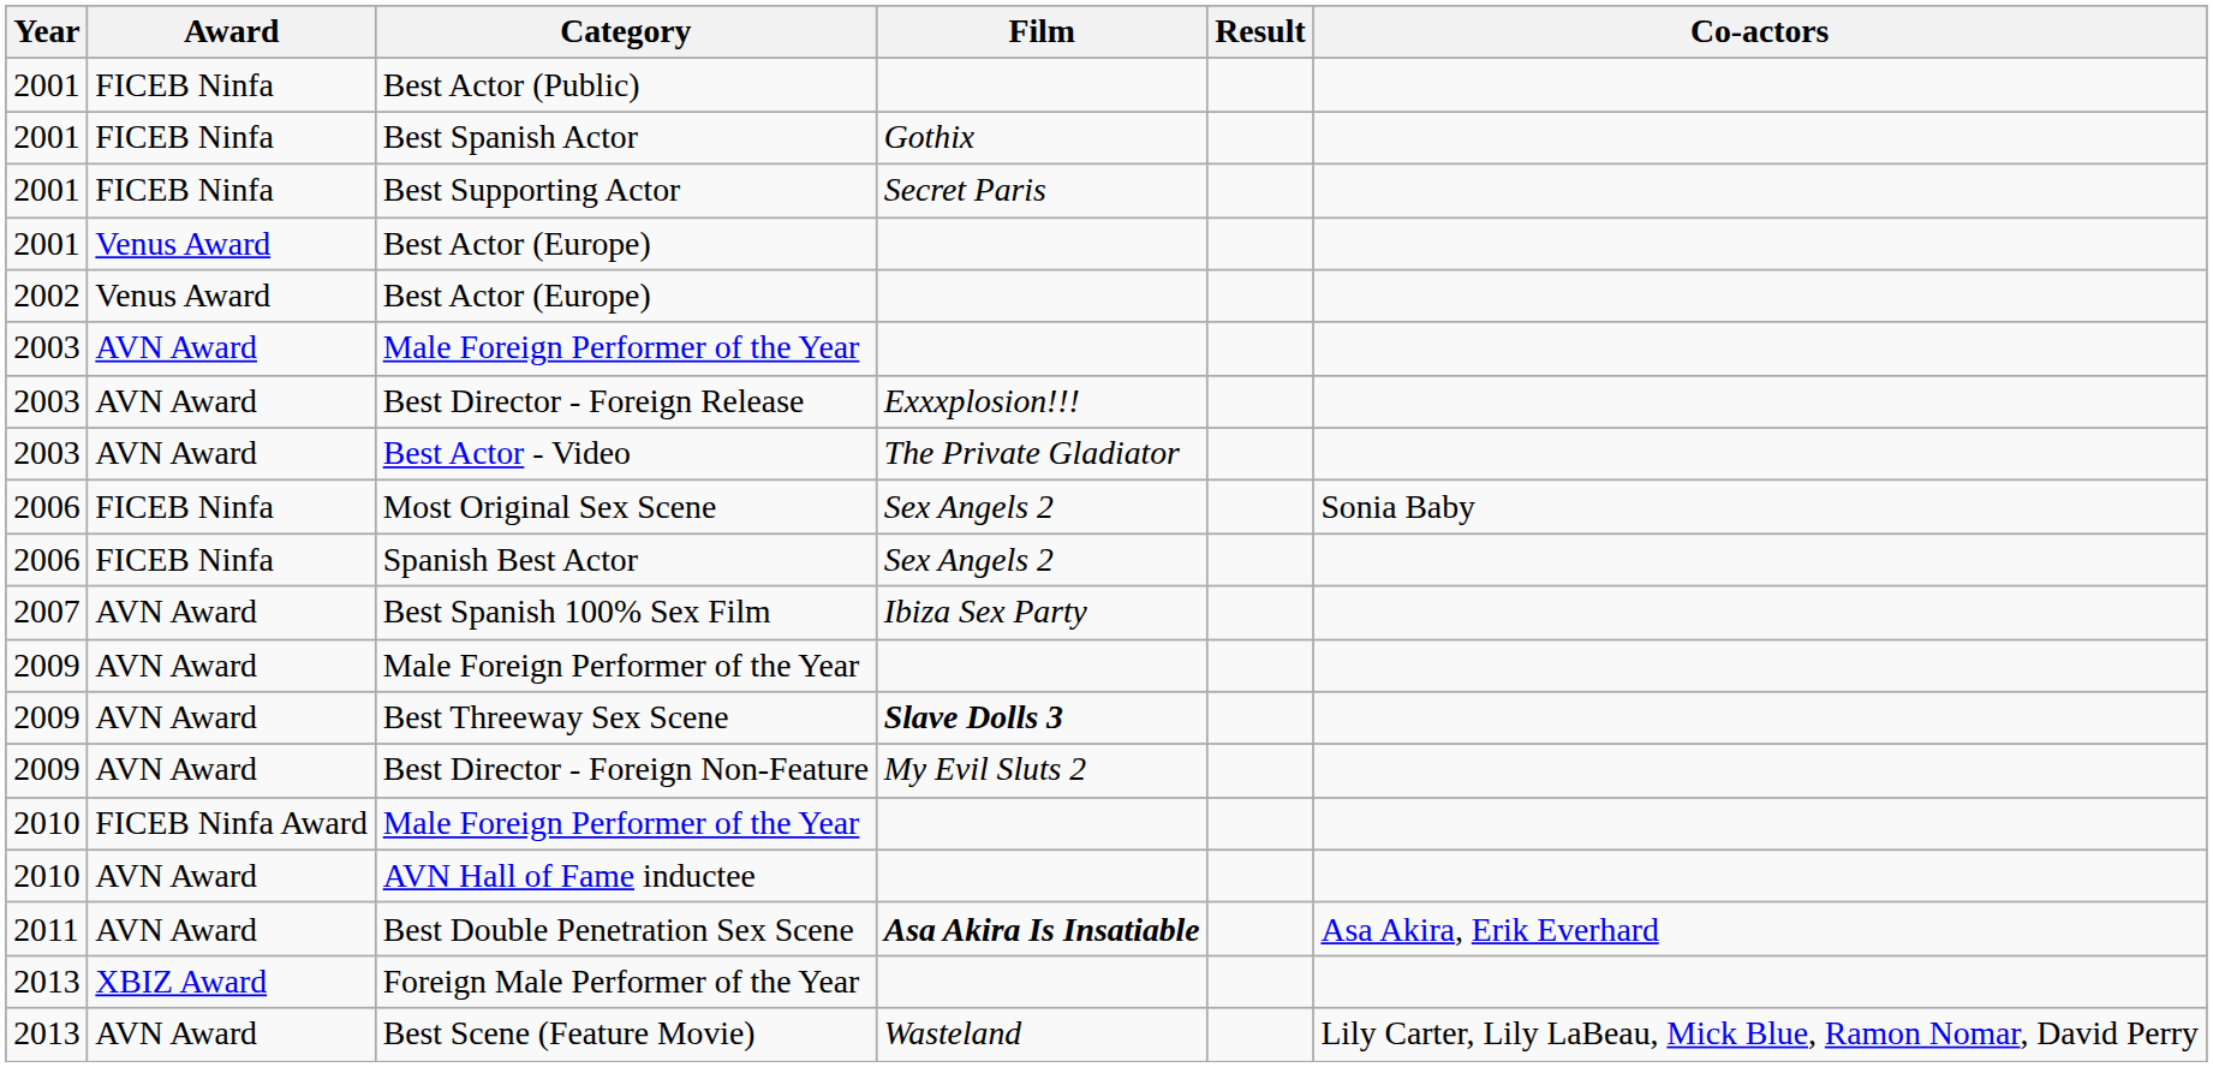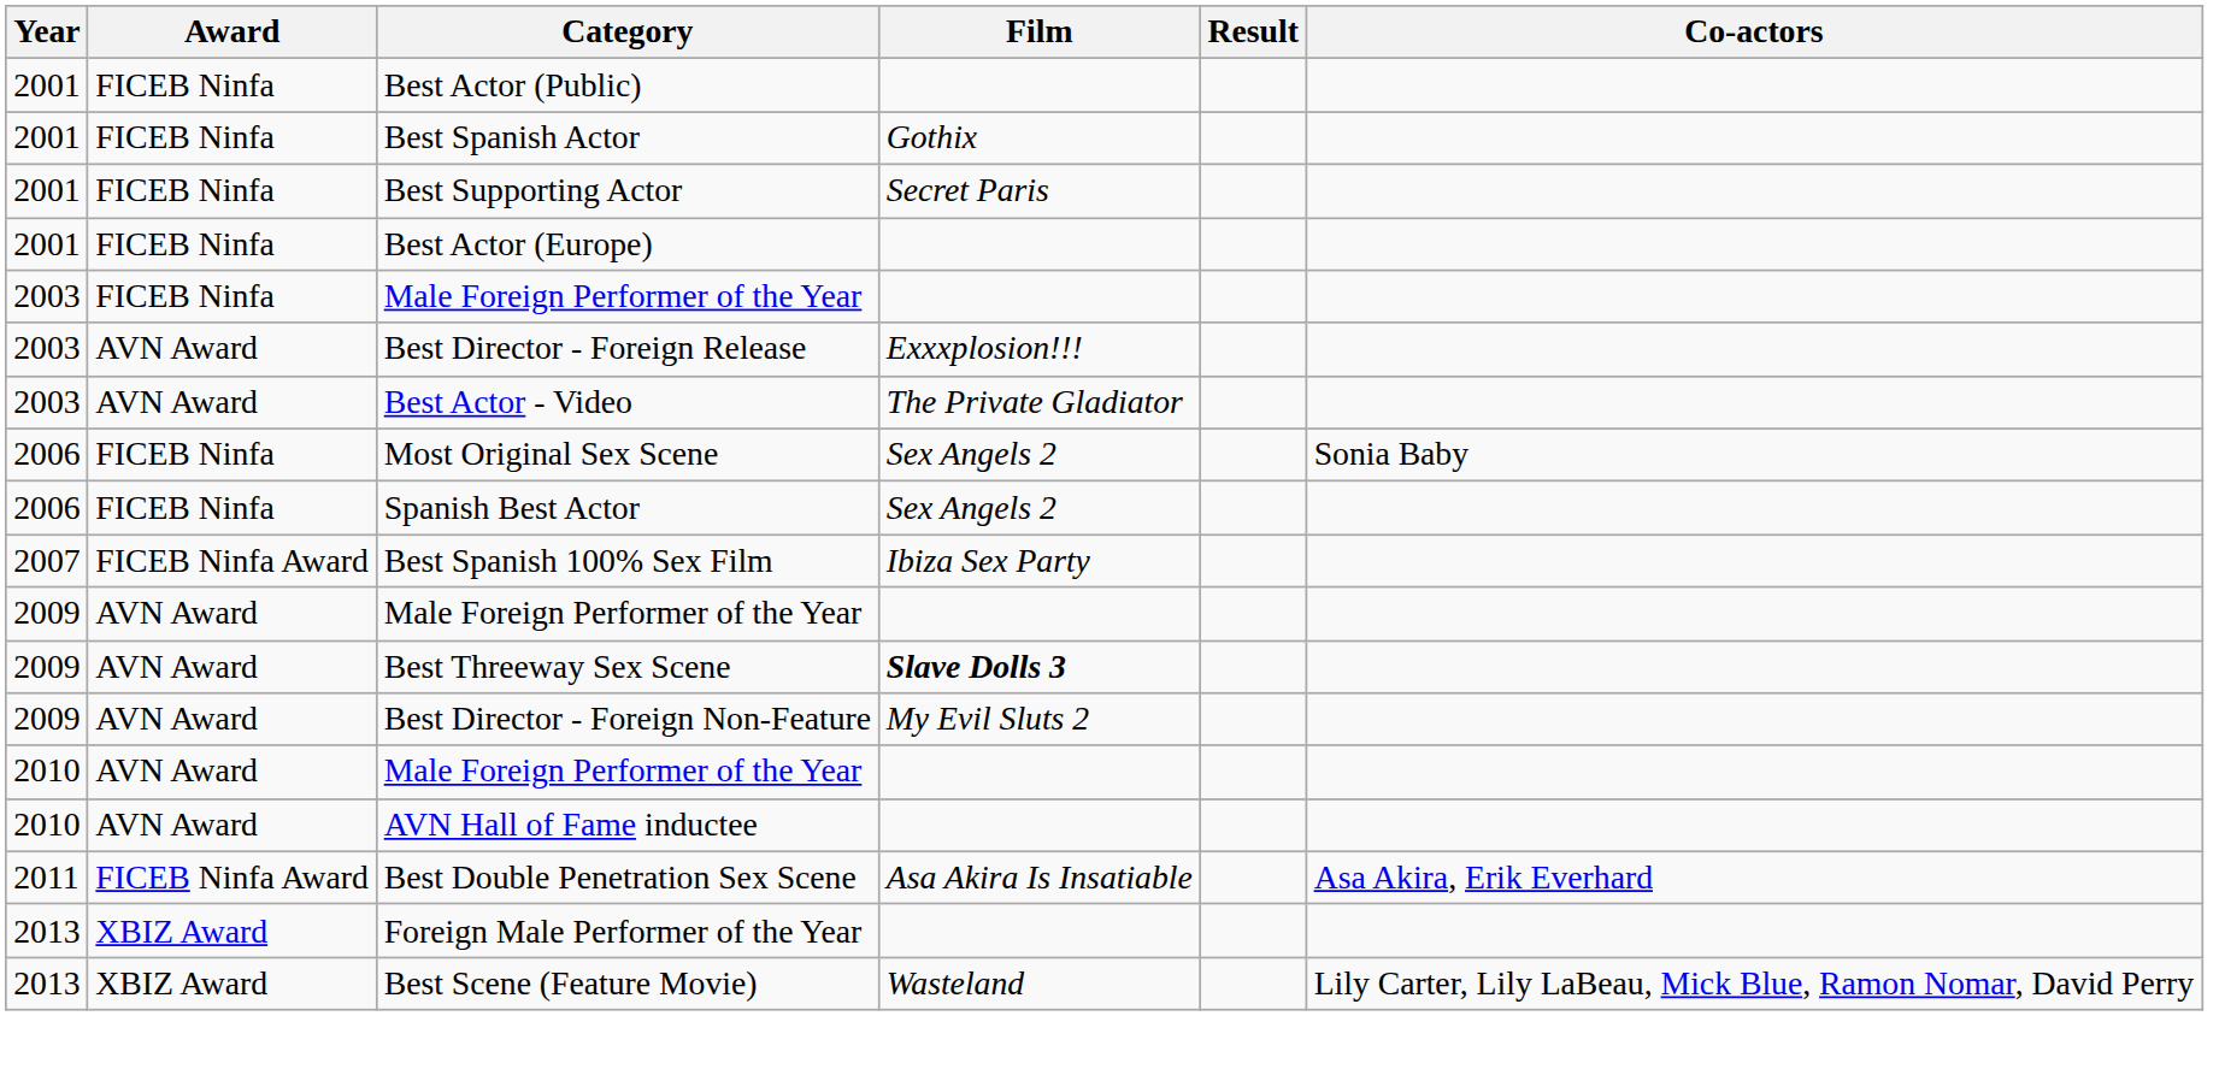2001 / Best Actor (Europe) | Award: Venus Award -> FICEB Ninfa
- row: 2002 | Venus Award | Best Actor (Europe)
2003 / Male Foreign Performer of the Year | Award: AVN Award -> FICEB Ninfa
Best Spanish 100% Sex Film | Award: AVN Award -> FICEB Ninfa Award
2010 / Male Foreign Performer of the Year | Award: FICEB Ninfa Award -> AVN Award
Best Double Penetration Sex Scene | Award: AVN Award -> FICEB Ninfa Award
Best Double Penetration Sex Scene | Film: bold -> normal
Best Scene (Feature Movie) | Award: AVN Award -> XBIZ Award
